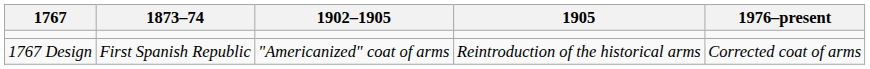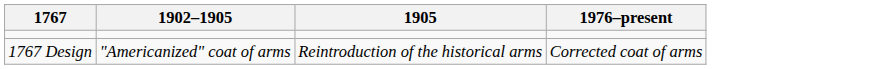- column: 1873–74 | First Spanish Republic
